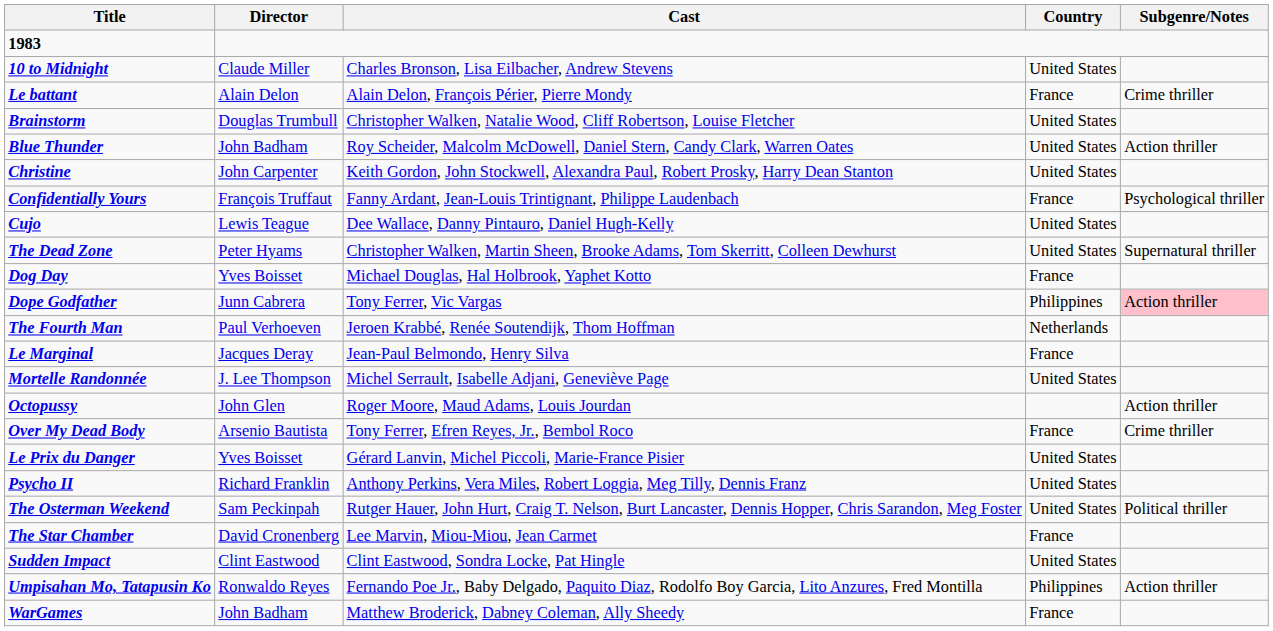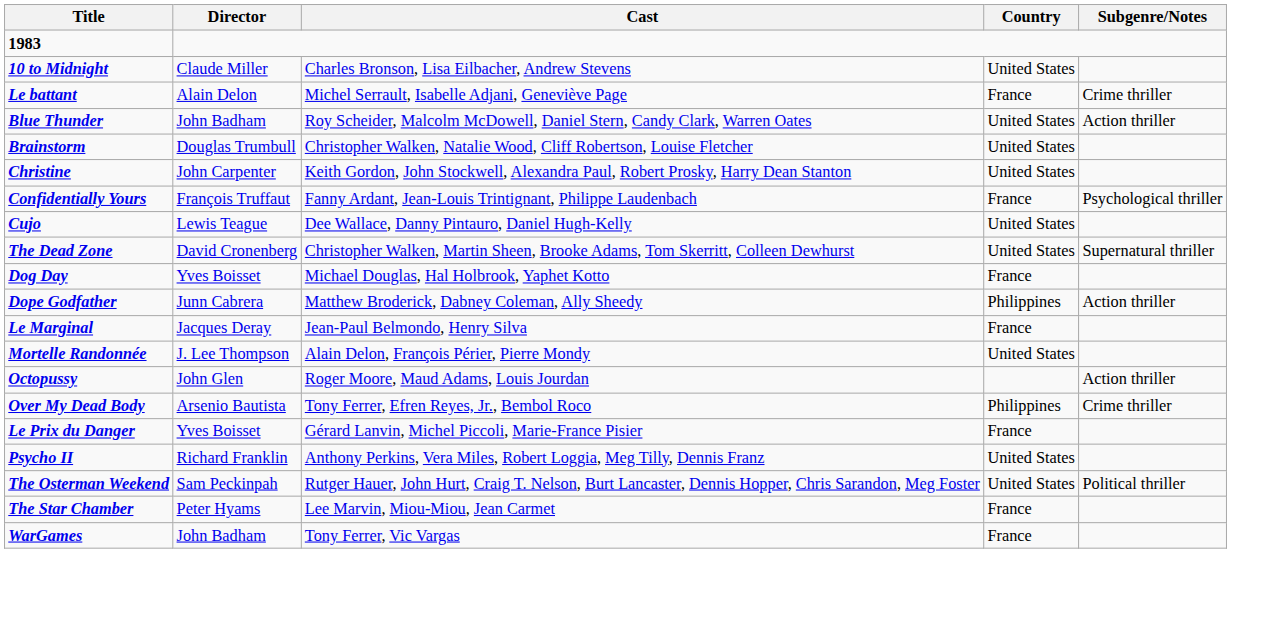Le battant | Cast: Alain Delon, François Périer, Pierre Mondy -> Michel Serrault, Isabelle Adjani, Geneviève Page
rows swapped: Blue Thunder <-> Brainstorm
The Dead Zone | Director: Peter Hyams -> David Cronenberg
Dope Godfather | Cast: Tony Ferrer, Vic Vargas -> Matthew Broderick, Dabney Coleman, Ally Sheedy
Dope Godfather | Subgenre/Notes: pink background -> no background
- row: The Fourth Man | Paul Verhoeven | Jeroen Krabbé, Renée Soutendijk, Thom Hoffman | Netherlands
Mortelle Randonnée | Cast: Michel Serrault, Isabelle Adjani, Geneviève Page -> Alain Delon, François Périer, Pierre Mondy
Over My Dead Body | Country: France -> Philippines
Le Prix du Danger | Country: United States -> France
The Star Chamber | Director: David Cronenberg -> Peter Hyams
- row: Sudden Impact | Clint Eastwood | Clint Eastwood, Sondra Locke, Pat Hingle | United States
- row: Umpisahan Mo, Tatapusin Ko | Ronwaldo Reyes | Fernando Poe Jr., Baby Delgado, Paquito Diaz, Rodolfo Boy Garcia, Lito Anzures, Fred Montilla | Philippines | Action thriller
WarGames | Cast: Matthew Broderick, Dabney Coleman, Ally Sheedy -> Tony Ferrer, Vic Vargas
